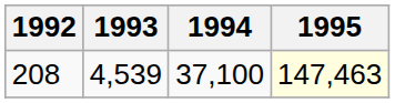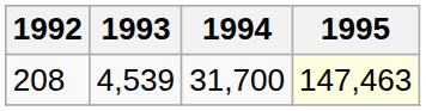208 | 1994: 37,100 -> 31,700
